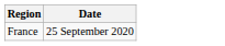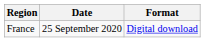+ column: Format | Digital download
